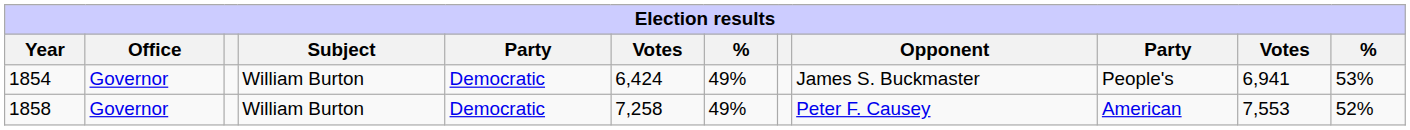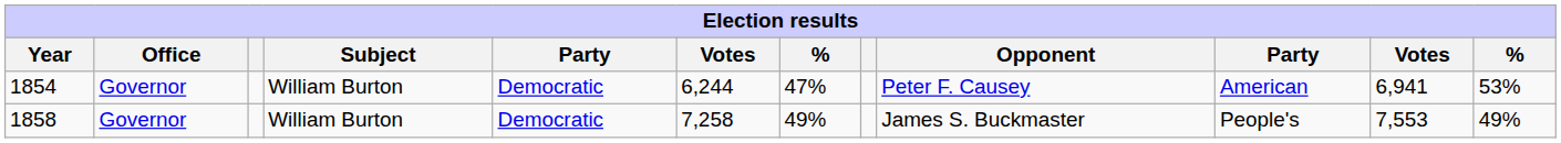1854 | column 6: 6,424 -> 6,244
1854 | column 7: 49% -> 47%
1854 | Opponent: James S. Buckmaster -> Peter F. Causey
1854 | column 10: People's -> American
1858 | Opponent: Peter F. Causey -> James S. Buckmaster
1858 | column 10: American -> People's
1858 | column 12: 52% -> 49%
